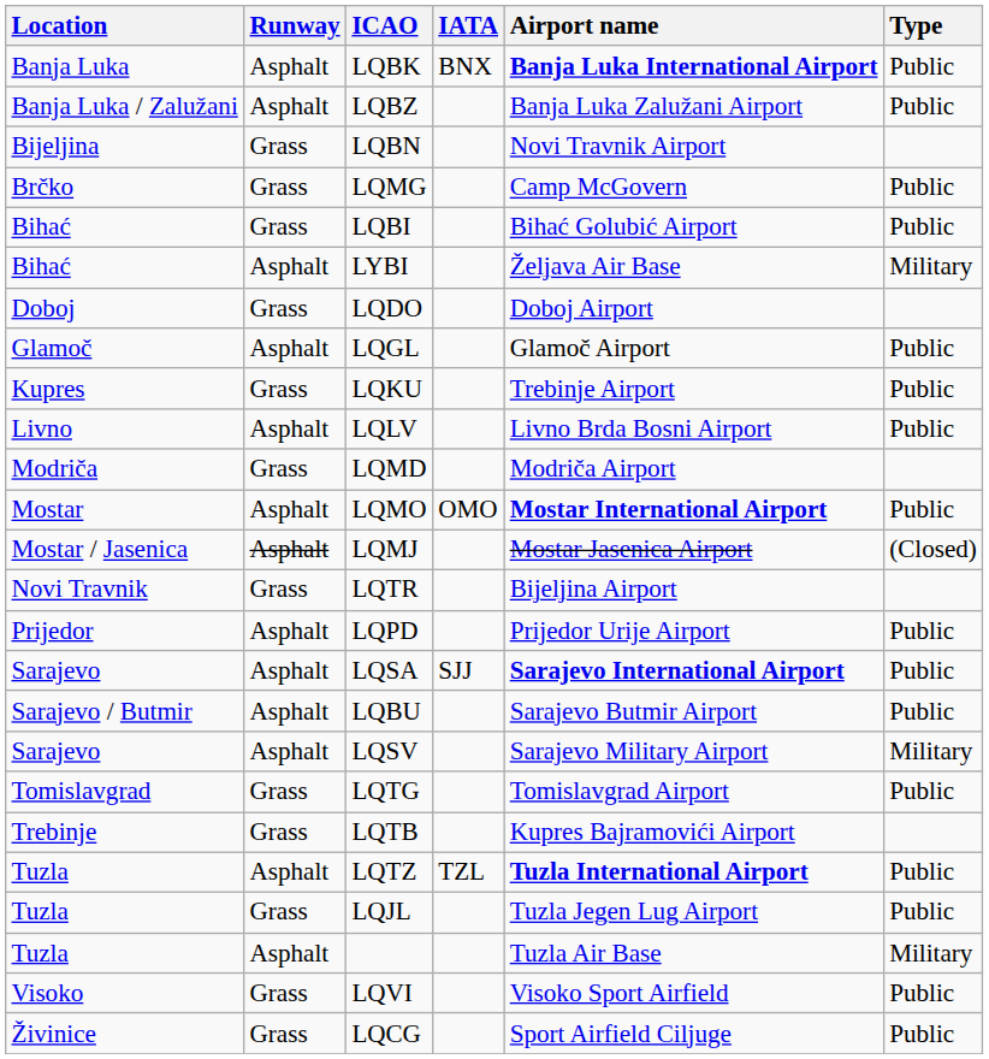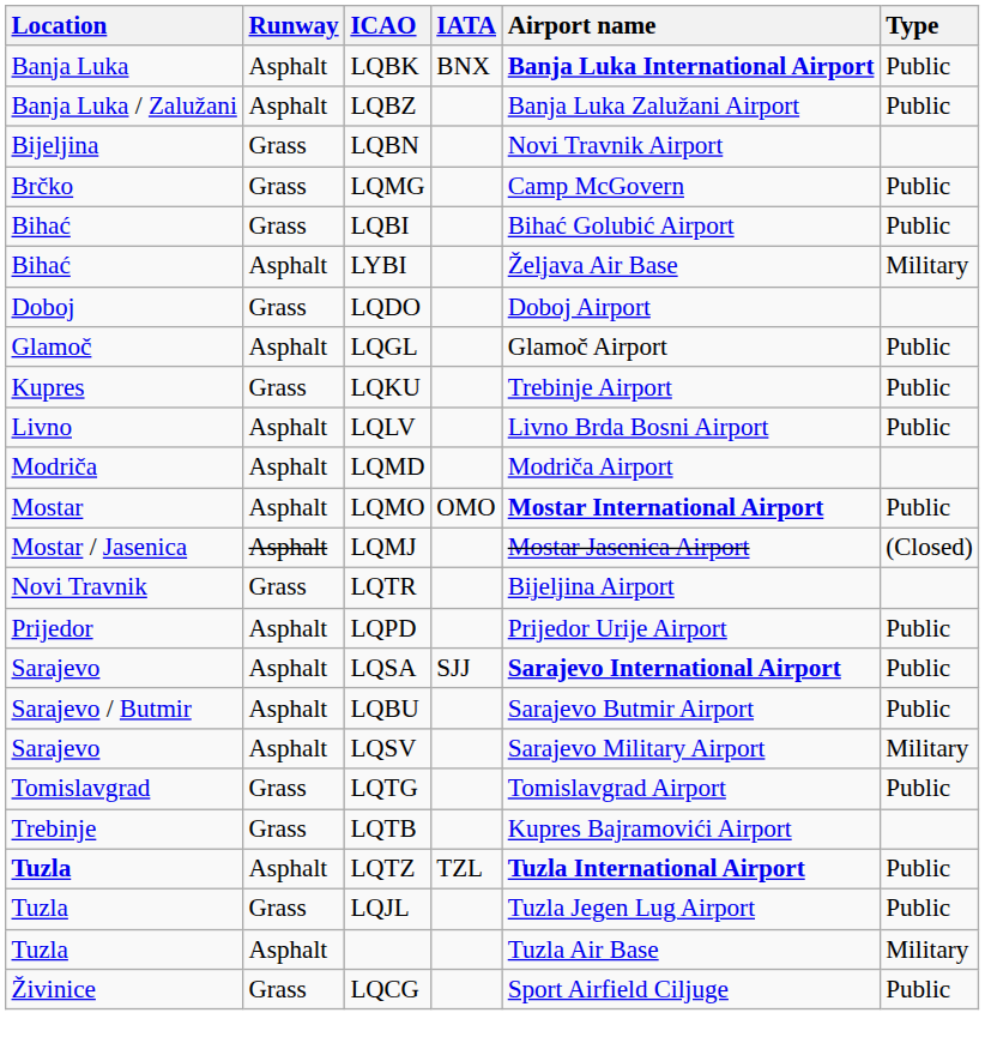LQMD | Runway: Grass -> Asphalt
LQTZ | Location: normal -> bold
- row: Visoko | Grass | LQVI | Visoko Sport Airfield | Public
